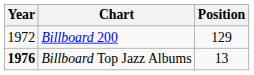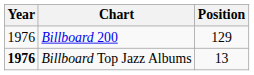Billboard 200 | Year: 1972 -> 1976
